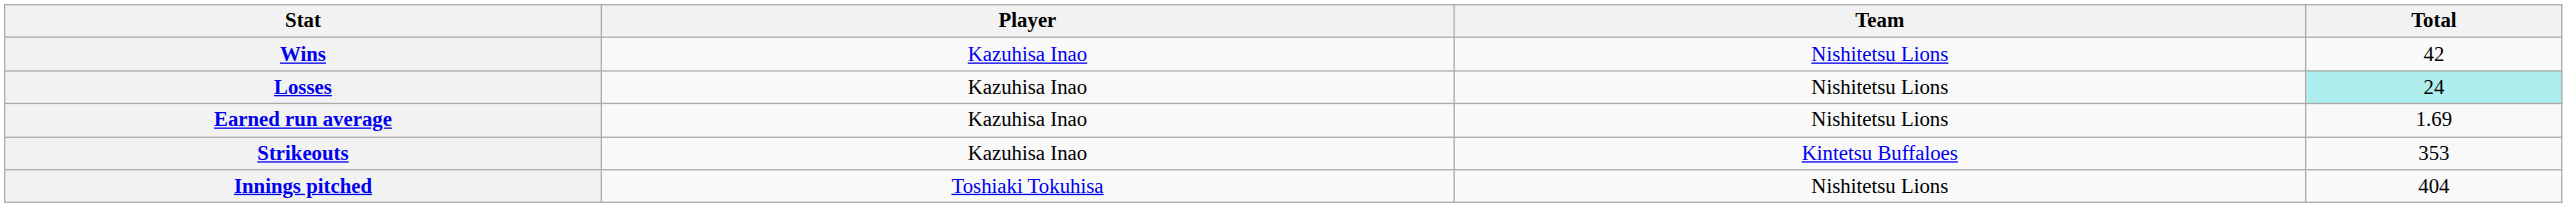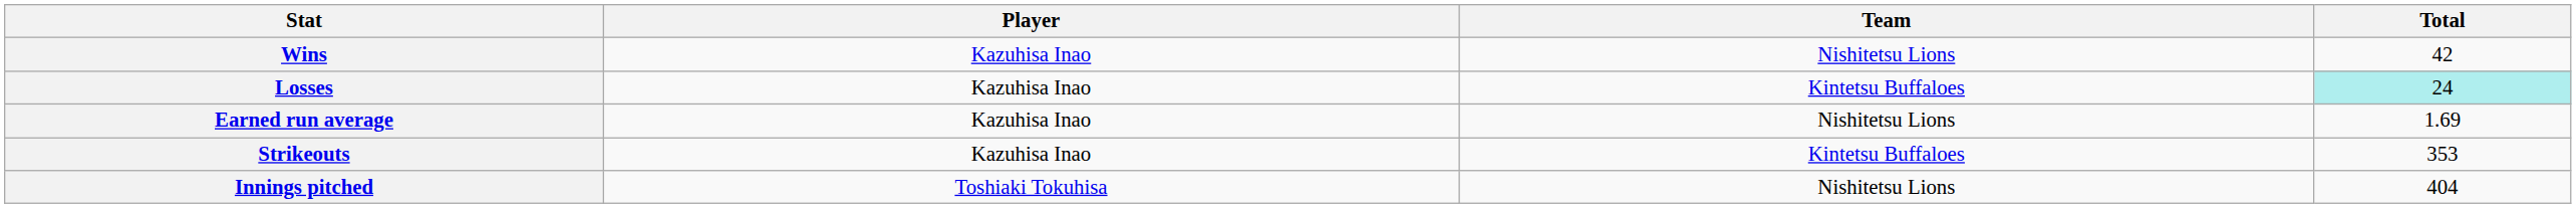Losses | Team: Nishitetsu Lions -> Kintetsu Buffaloes
